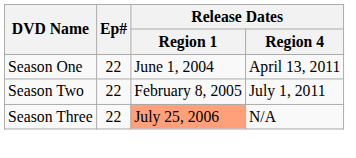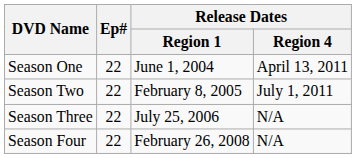Season Three | Release Dates / Region 1: lightsalmon background -> no background
+ row: Season Four | 22 | February 26, 2008 | N/A
